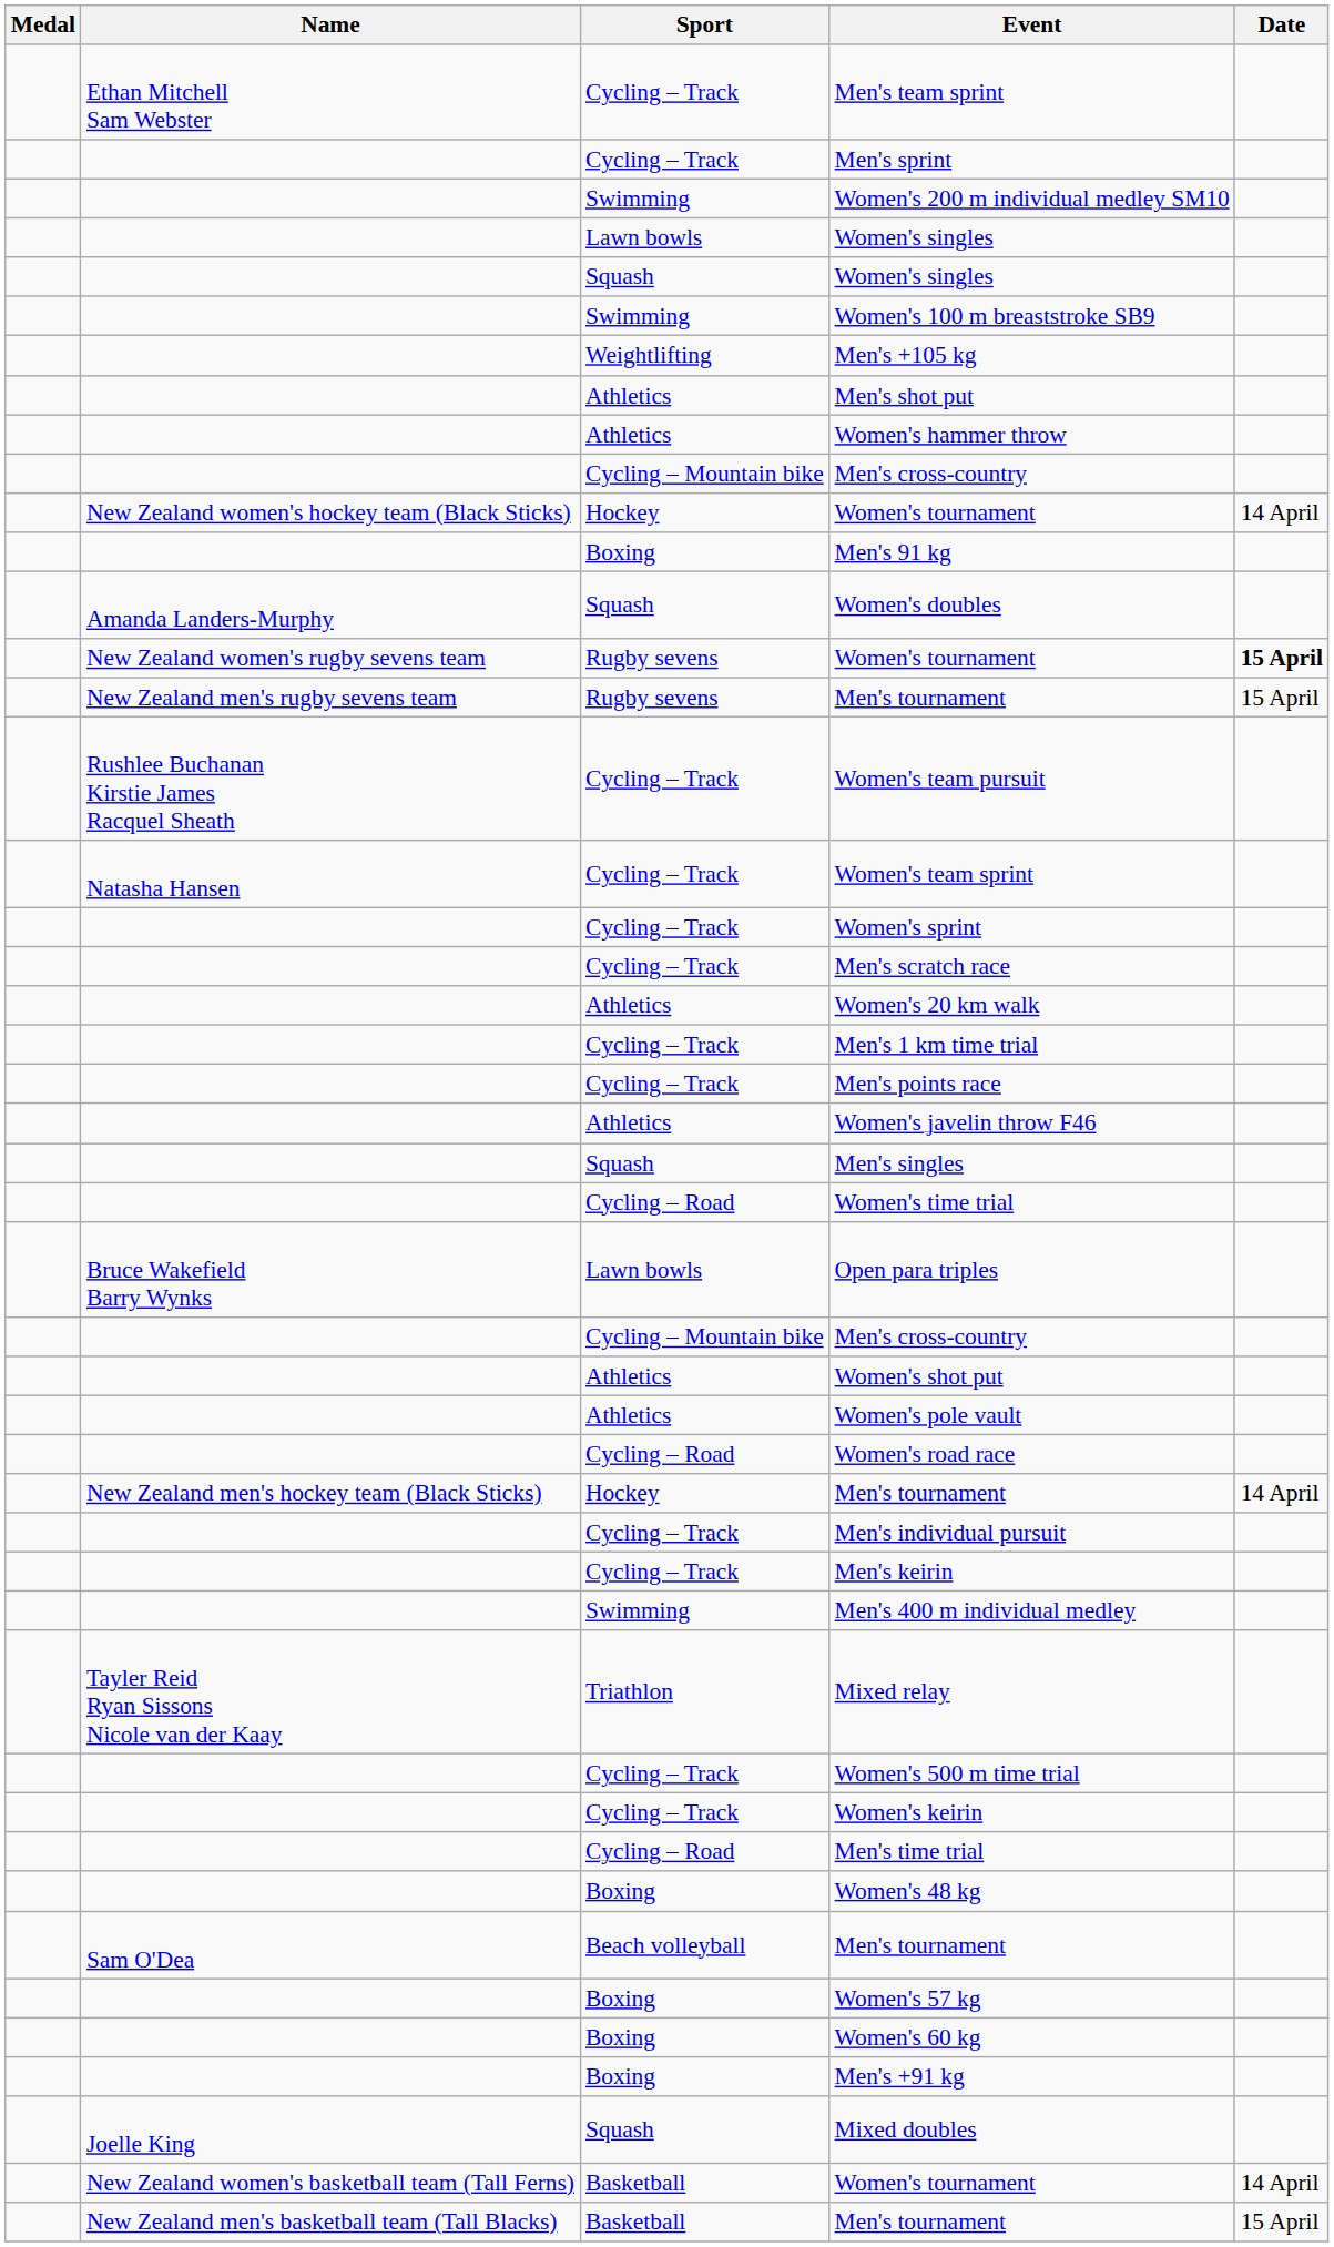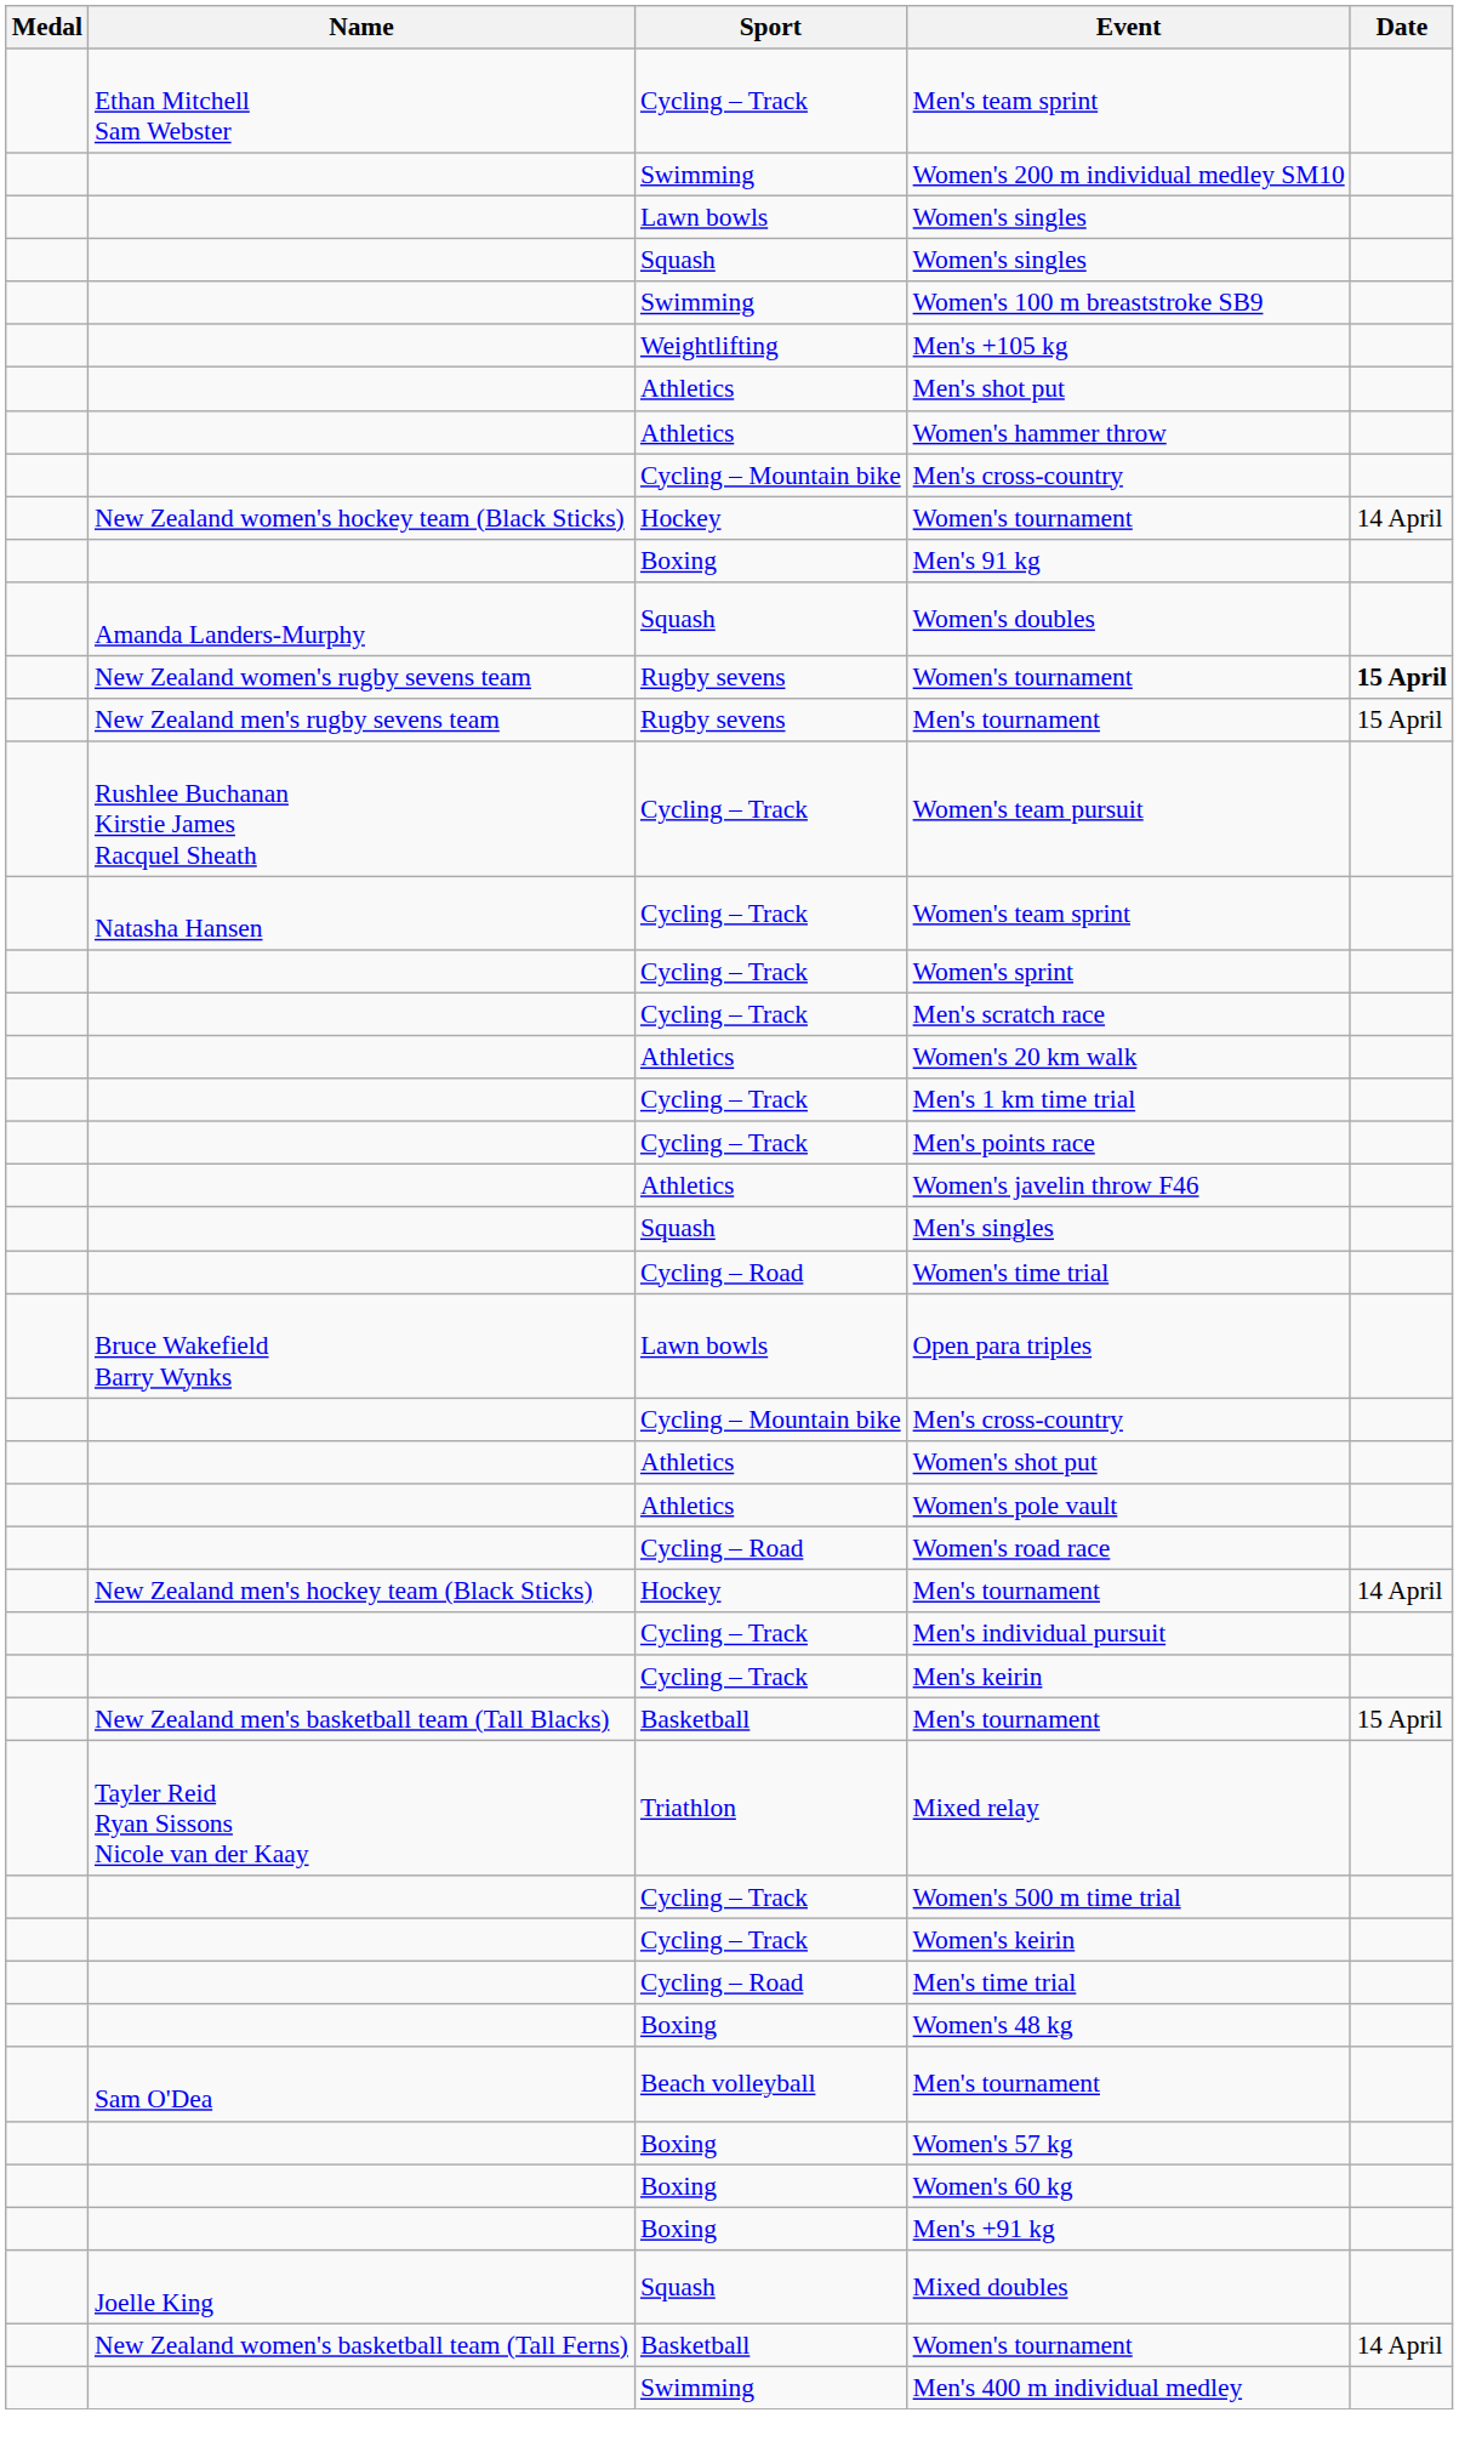- row: Cycling – Track | Men's sprint
rows swapped: Men's 400 m individual medley <-> Basketball / Men's tournament
